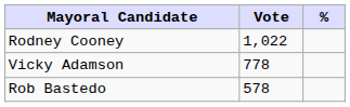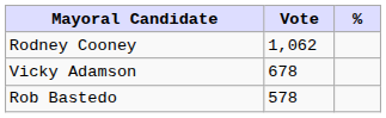Rodney Cooney | Vote: 1,022 -> 1,062
Vicky Adamson | Vote: 778 -> 678
